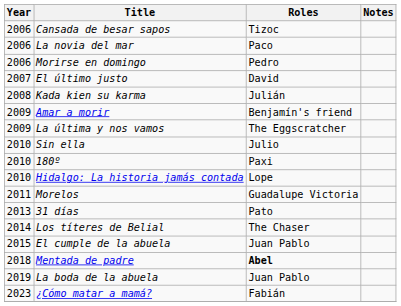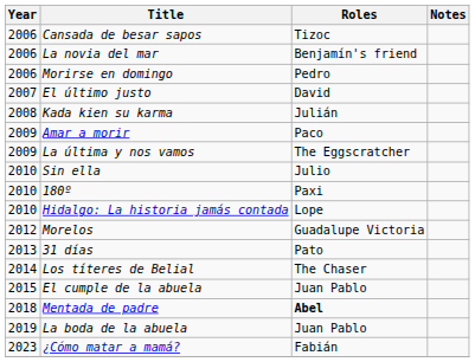La novia del mar | Roles: Paco -> Benjamín's friend
Amar a morir | Roles: Benjamín's friend -> Paco
Morelos | Year: 2011 -> 2012
